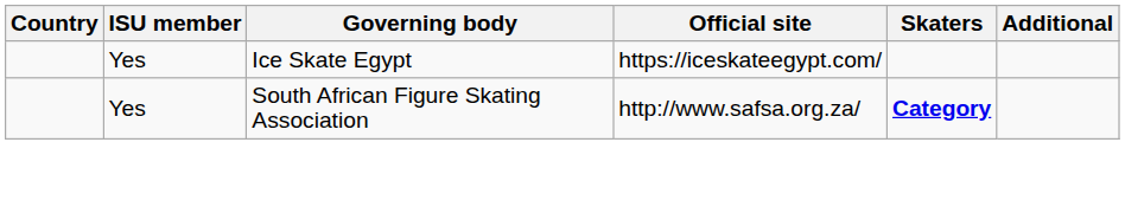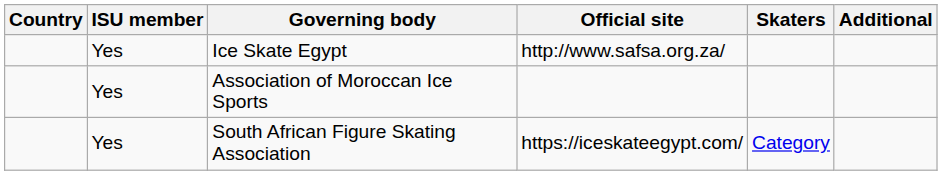Ice Skate Egypt | Official site: https://iceskateegypt.com/ -> http://www.safsa.org.za/
+ row: Yes | Association of Moroccan Ice Sports
South African Figure Skating Association | Official site: http://www.safsa.org.za/ -> https://iceskateegypt.com/
South African Figure Skating Association | Skaters: bold -> normal
